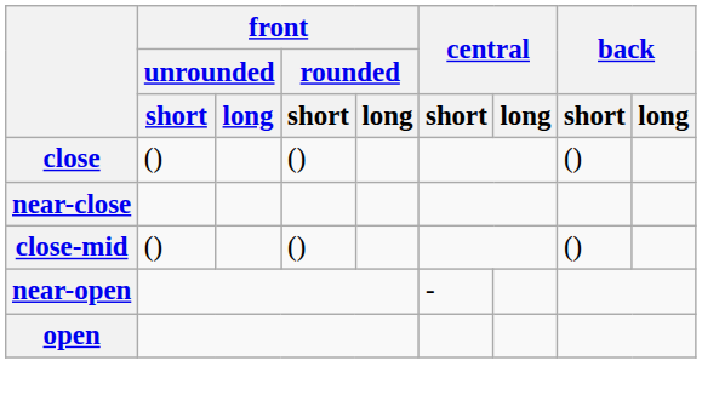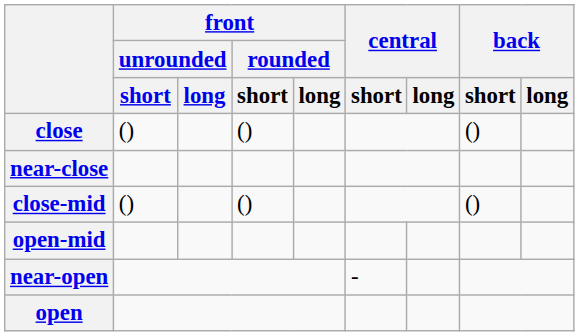+ row: open-mid
